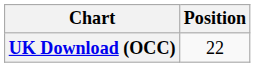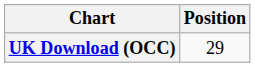UK Download (OCC) | Position: 22 -> 29
